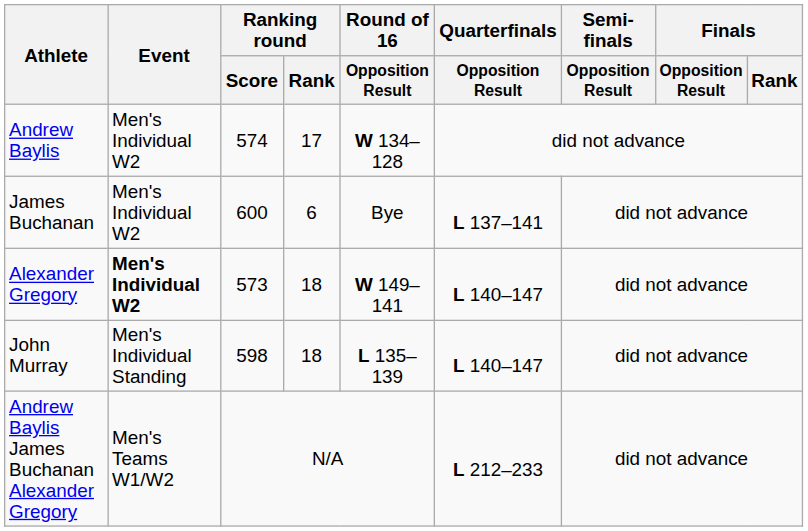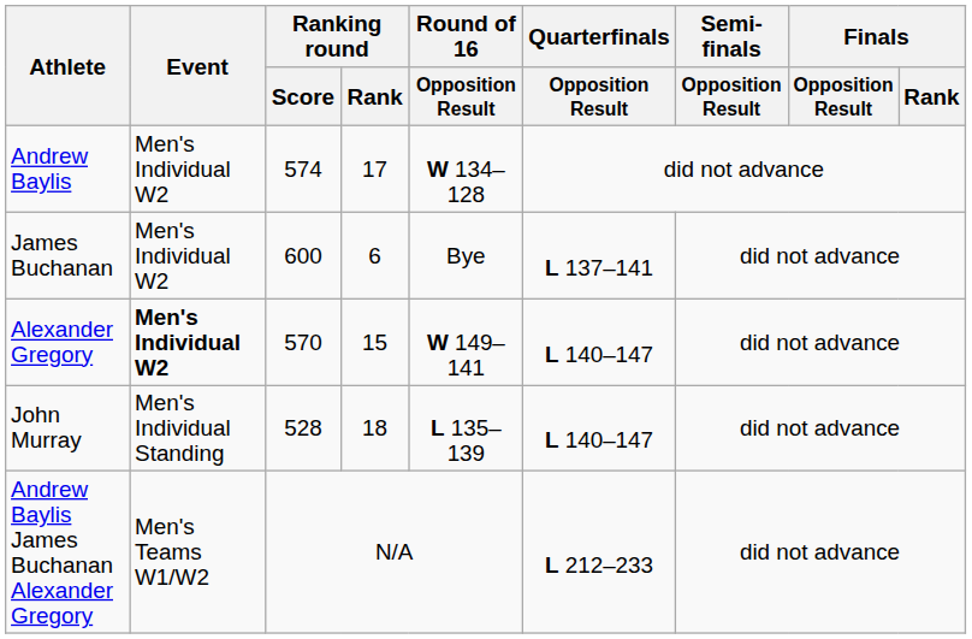Alexander Gregory | Ranking round / Score: 573 -> 570
Alexander Gregory | Ranking round / Rank: 18 -> 15
John Murray | Ranking round / Score: 598 -> 528
